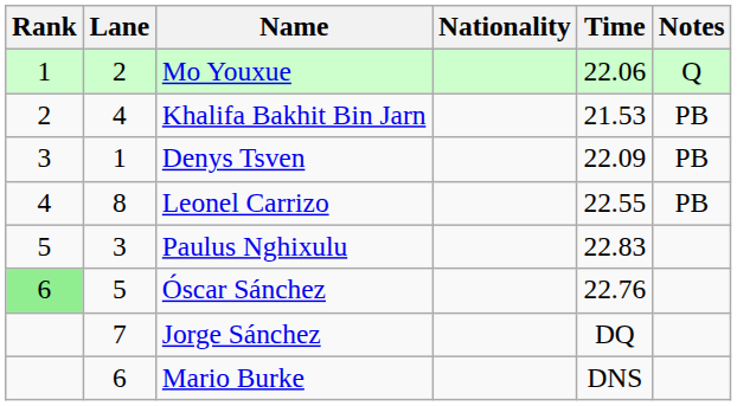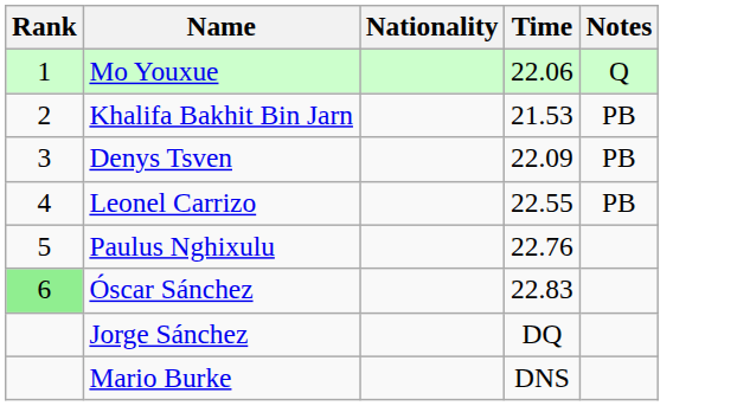- column: Lane | 2 | 4 | 1 | 8 | 3 | 5 | 7 | 6
Paulus Nghixulu | Time: 22.83 -> 22.76
Óscar Sánchez | Time: 22.76 -> 22.83
